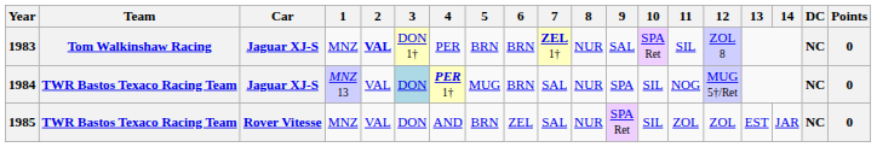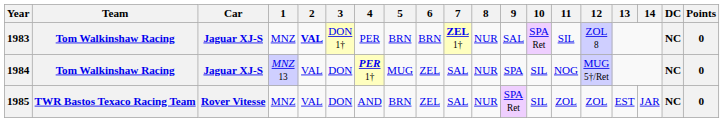1984 | Team: TWR Bastos Texaco Racing Team -> Tom Walkinshaw Racing
1984 | 3: lightblue background -> no background
1984 | 6: BRN -> ZEL
